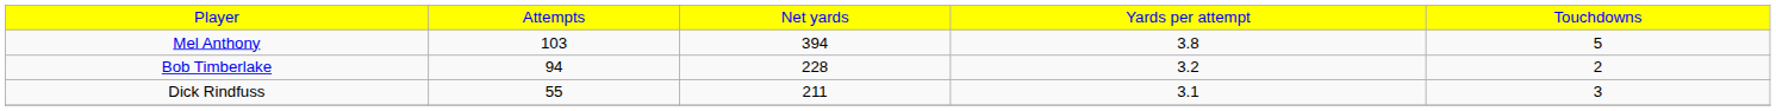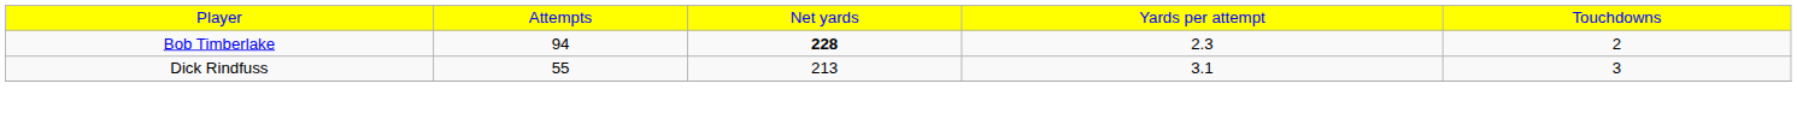- row: Mel Anthony | 103 | 394 | 3.8 | 5
Bob Timberlake | column 3: normal -> bold
Bob Timberlake | column 4: 3.2 -> 2.3
Dick Rindfuss | column 3: 211 -> 213
